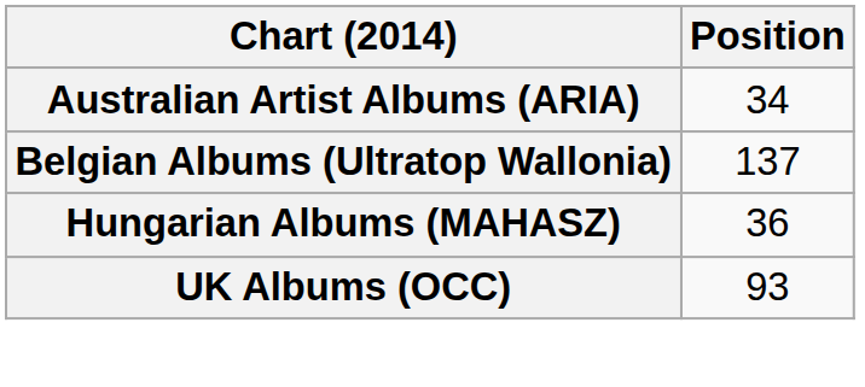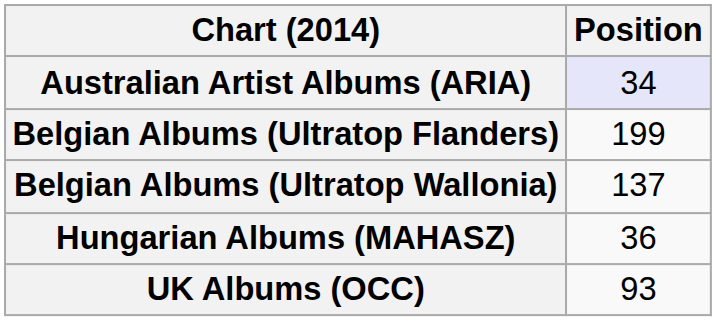Australian Artist Albums (ARIA) | Position: no background -> lavender background
+ row: Belgian Albums (Ultratop Flanders) | 199
